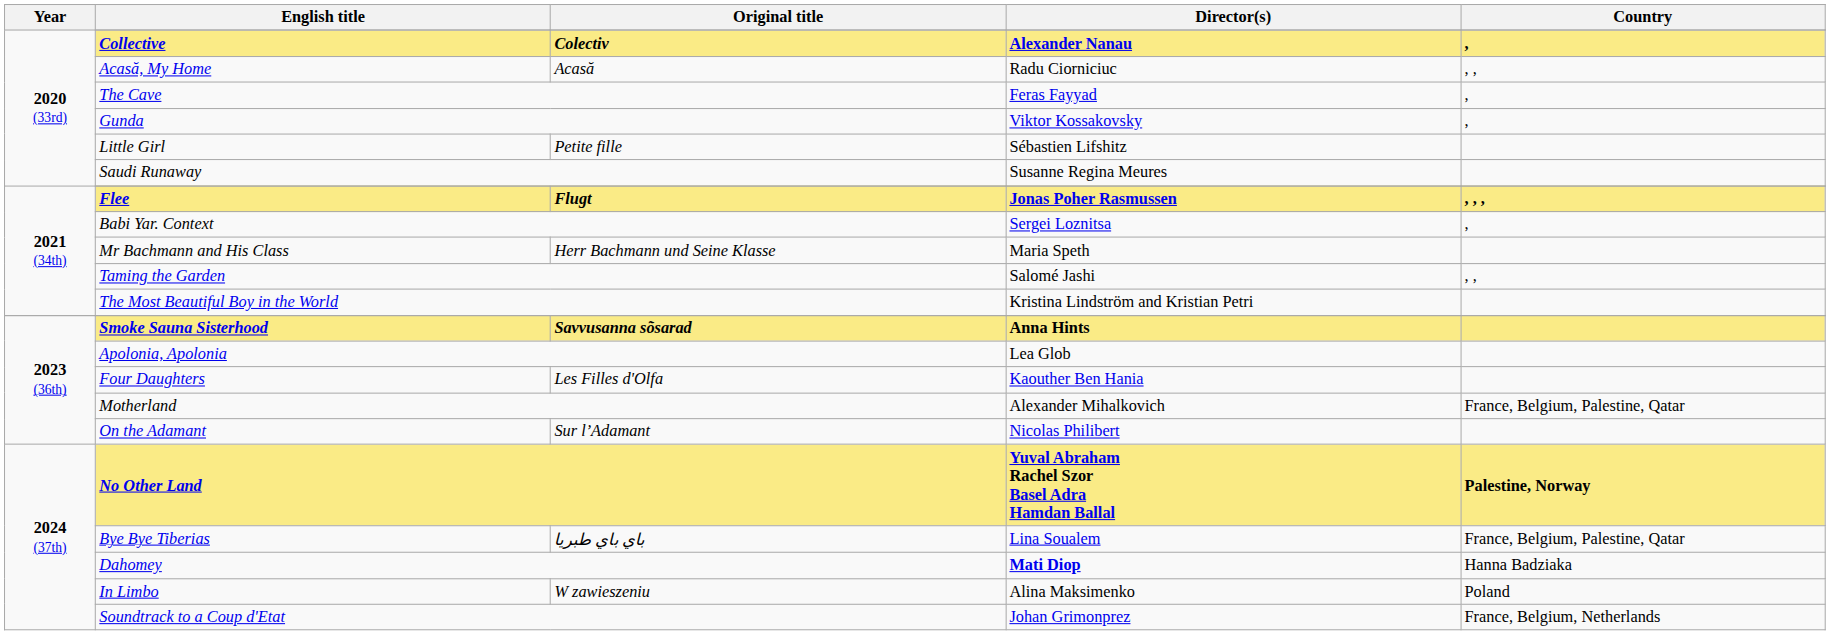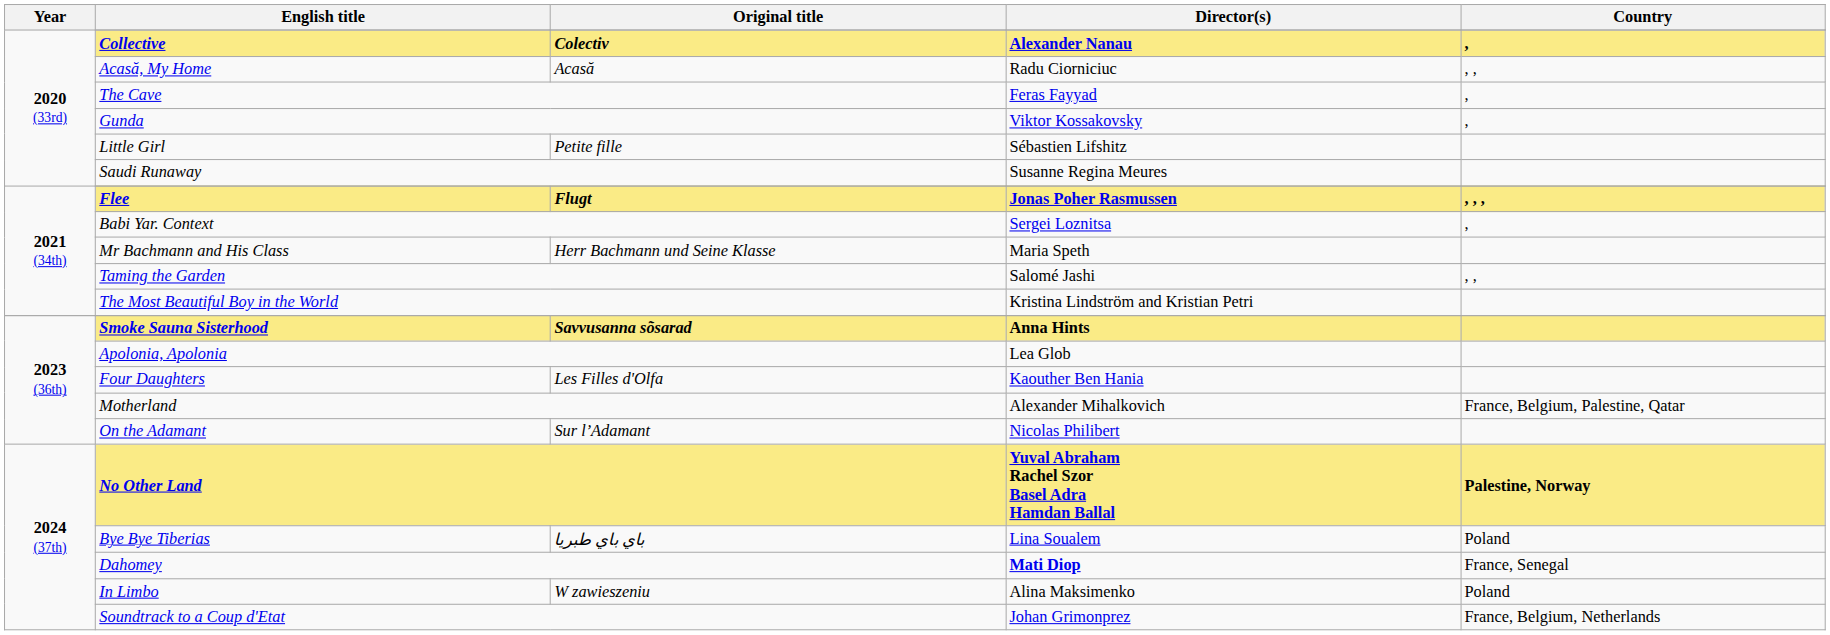Bye Bye Tiberias | Country: France, Belgium, Palestine, Qatar -> Poland
Dahomey | Country: Hanna Badziaka -> France, Senegal
